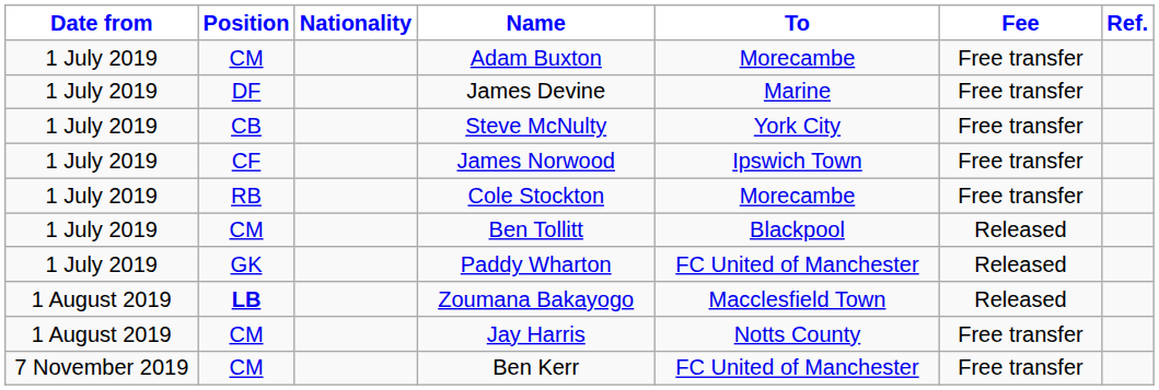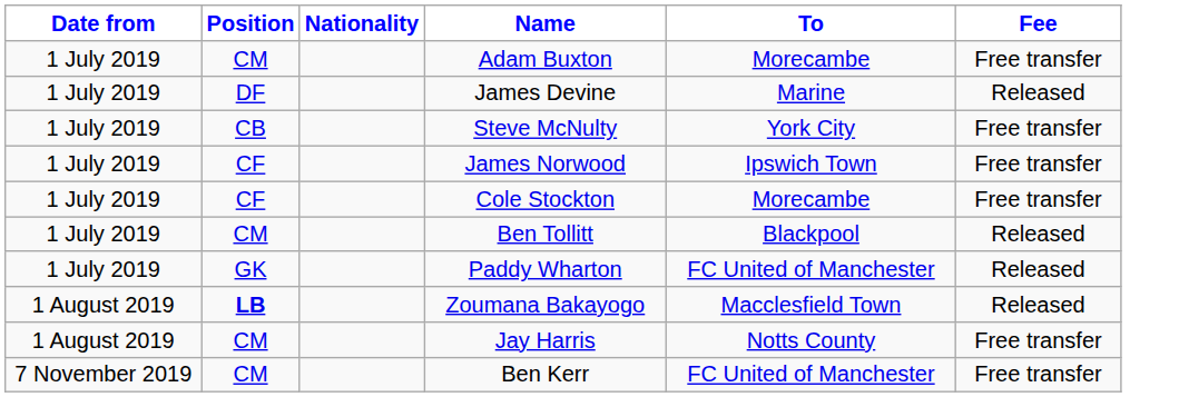- column: Ref.
James Devine | Fee: Free transfer -> Released
Cole Stockton | Position: RB -> CF
